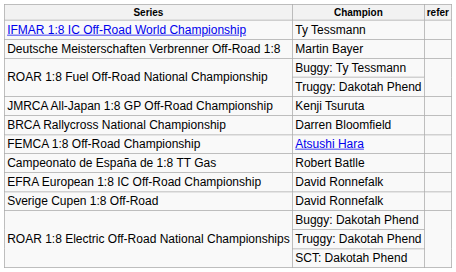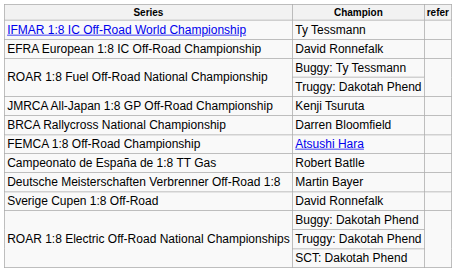rows swapped: EFRA European 1:8 IC Off-Road Championship / David Ronnefalk <-> Martin Bayer
